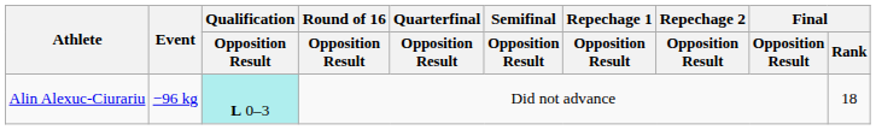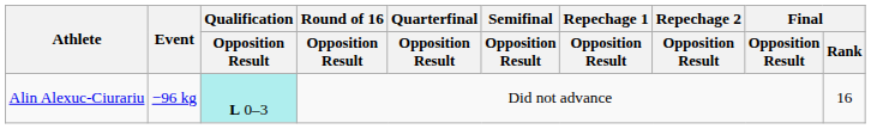Alin Alexuc-Ciurariu | Final / Rank: 18 -> 16
